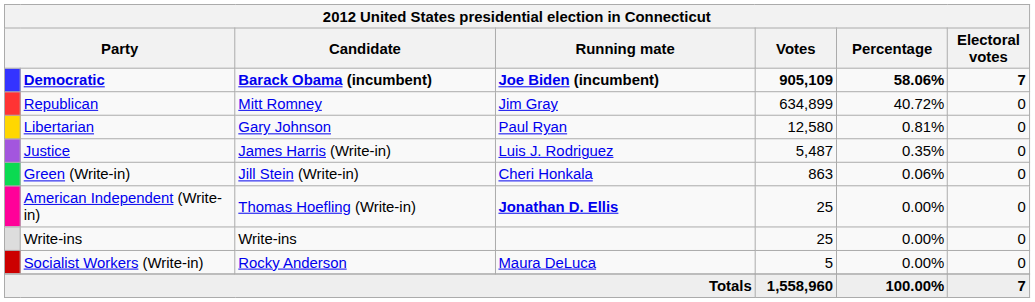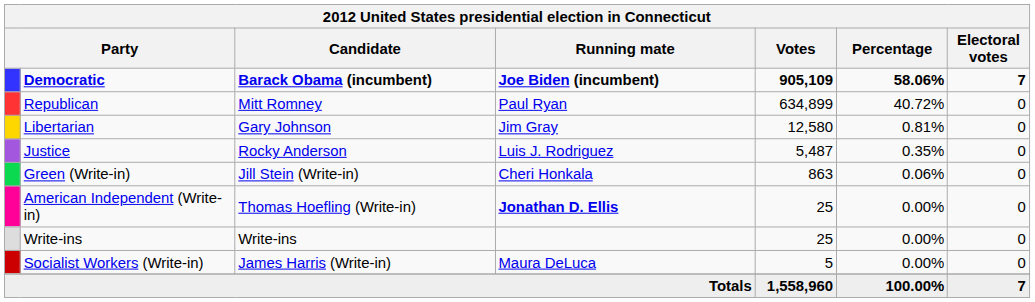Republican | Running mate: Jim Gray -> Paul Ryan
Libertarian | Running mate: Paul Ryan -> Jim Gray
Justice | Candidate: James Harris (Write-in) -> Rocky Anderson
Socialist Workers (Write-in) | Candidate: Rocky Anderson -> James Harris (Write-in)
